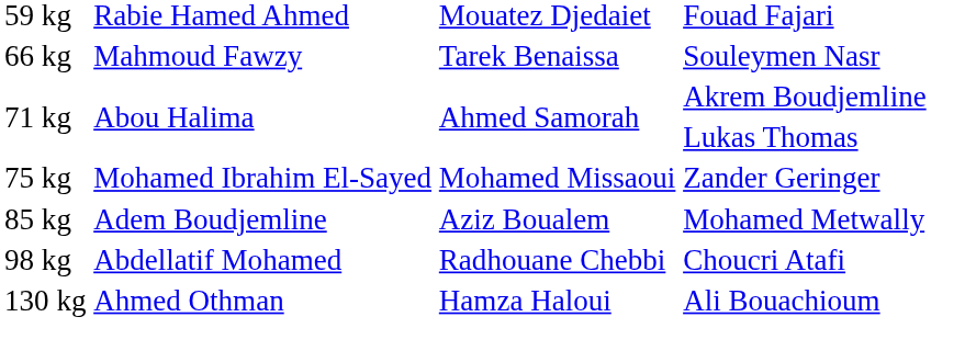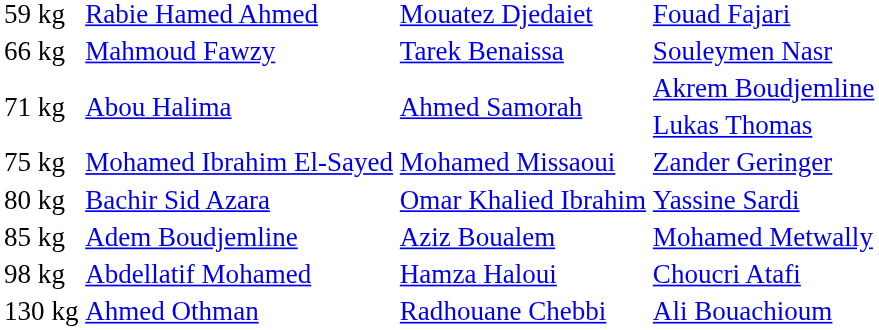+ row: 80 kg | Bachir Sid Azara | Omar Khalied Ibrahim | Yassine Sardi
Choucri Atafi | column 3: Radhouane Chebbi -> Hamza Haloui
Ali Bouachioum | column 3: Hamza Haloui -> Radhouane Chebbi
